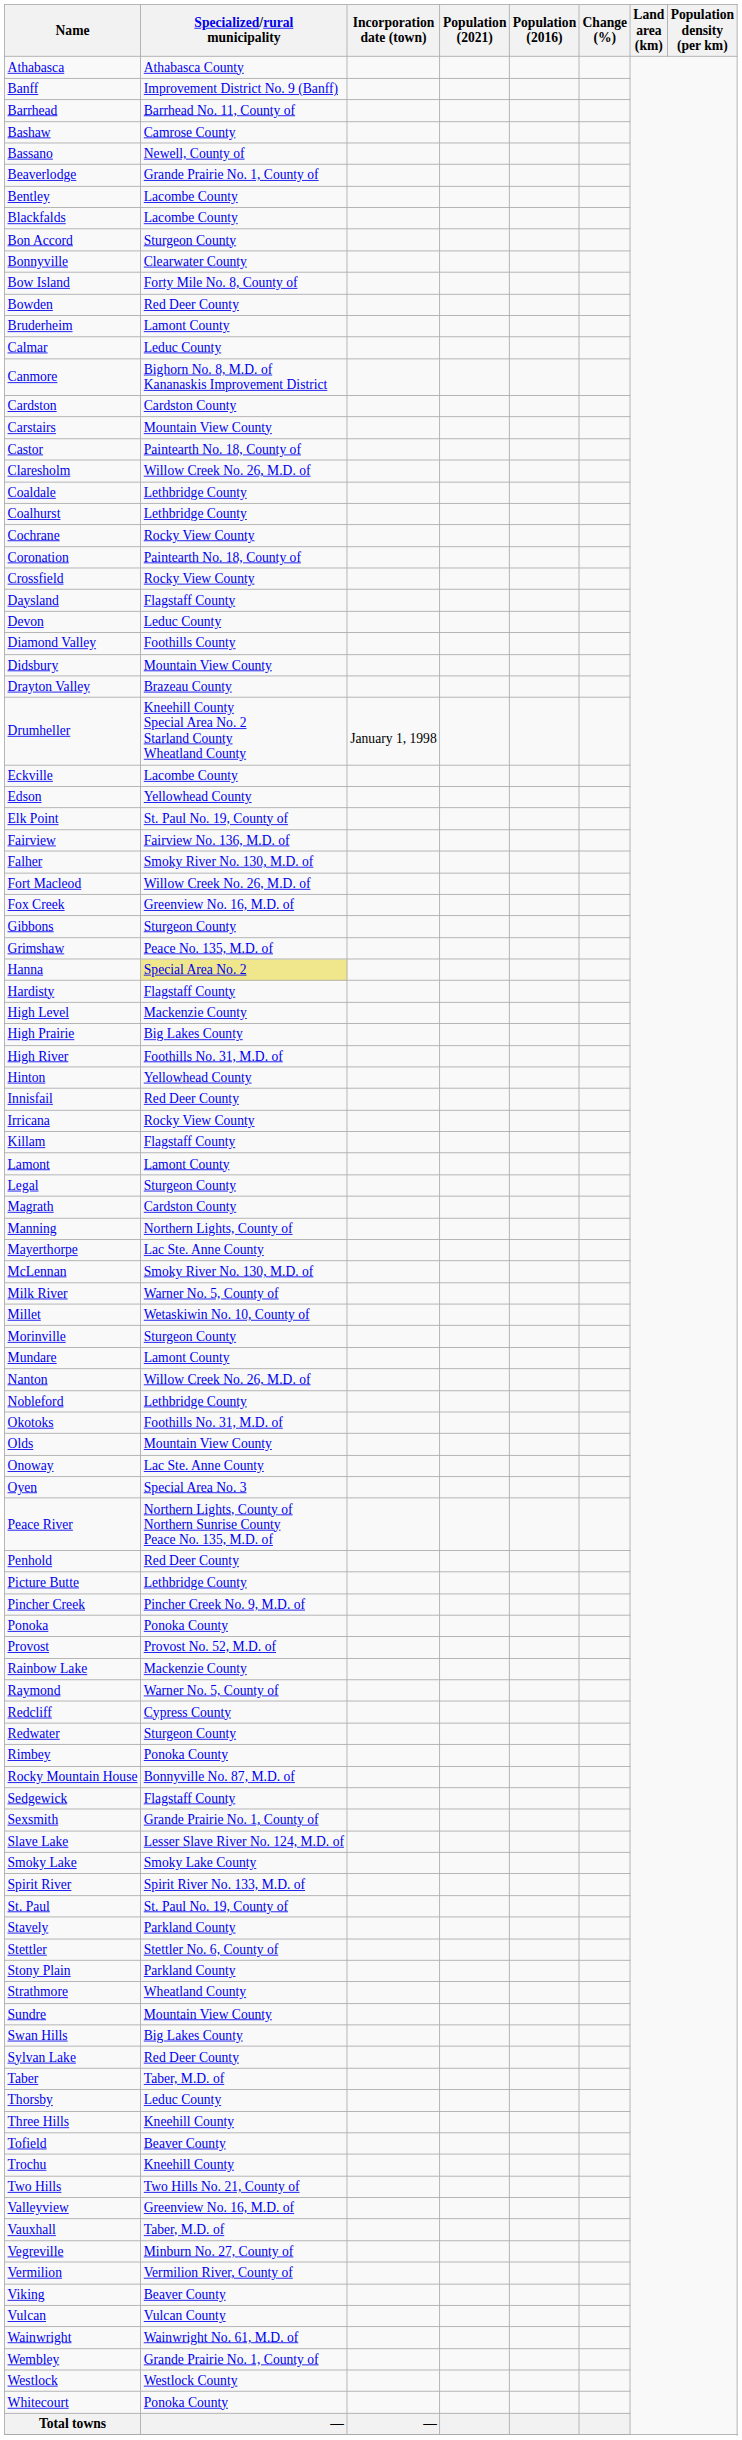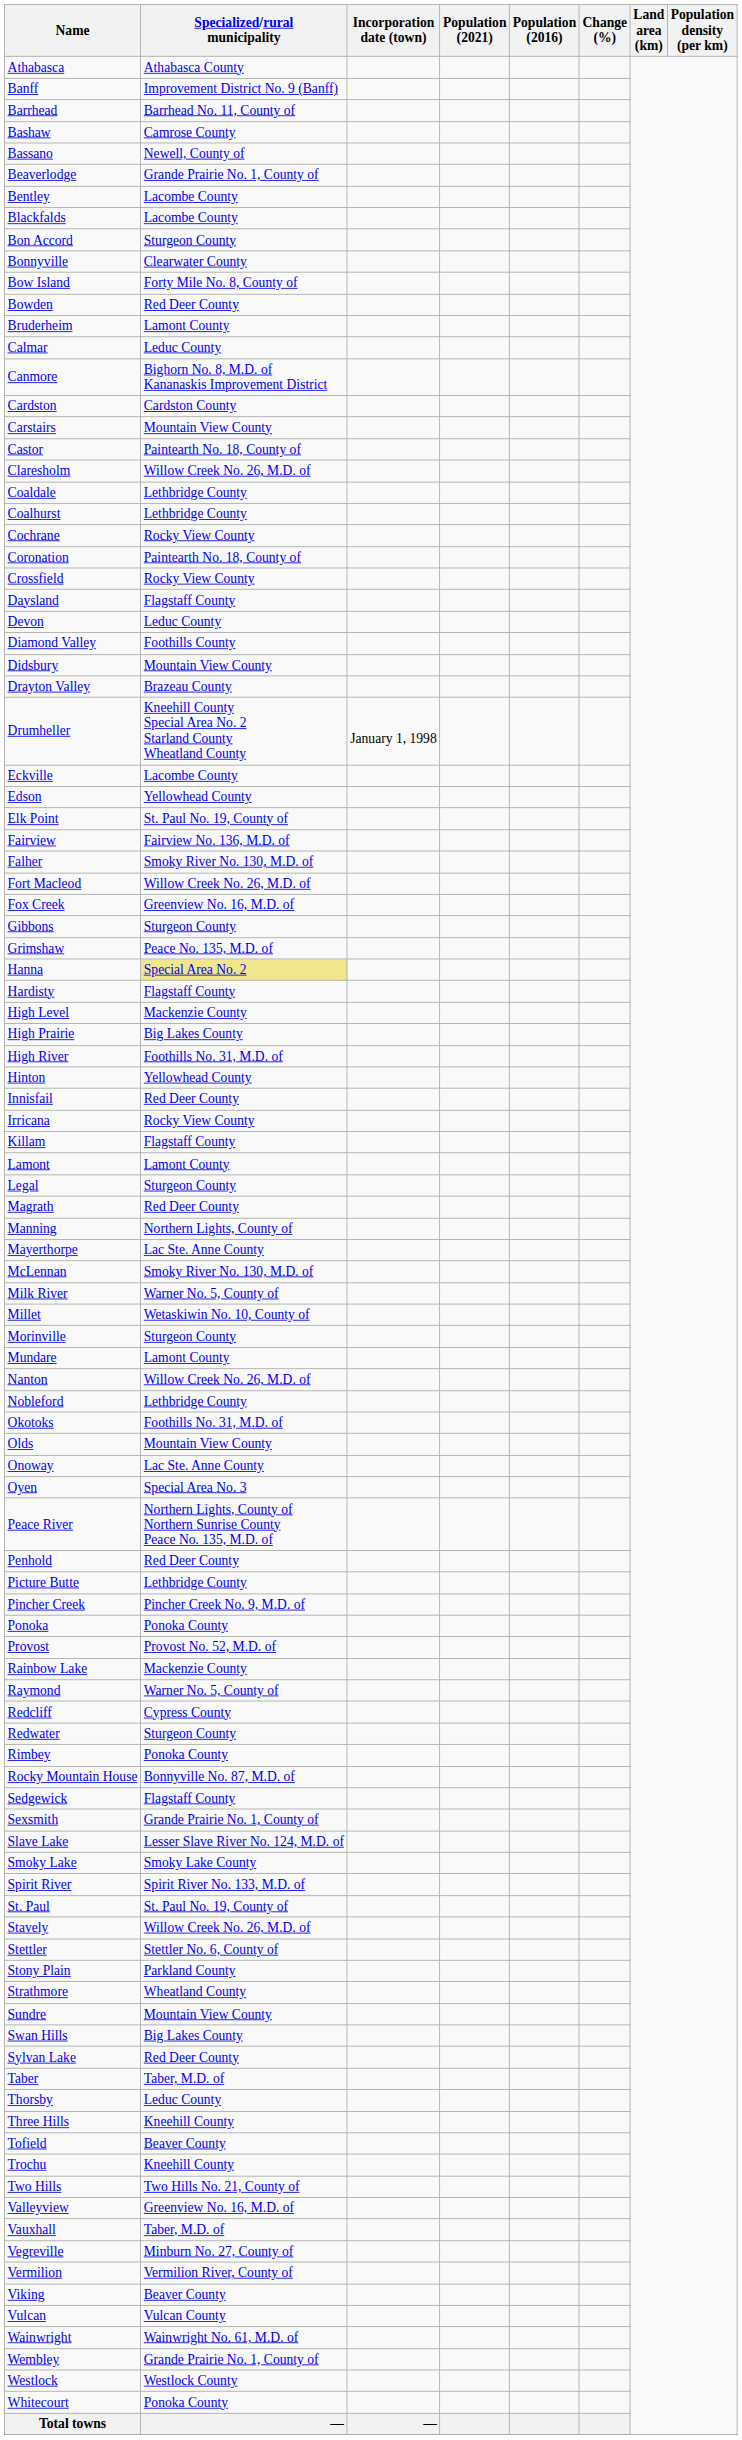Magrath | Specialized/rural municipality: Cardston County -> Red Deer County
Stavely | Specialized/rural municipality: Parkland County -> Willow Creek No. 26, M.D. of
